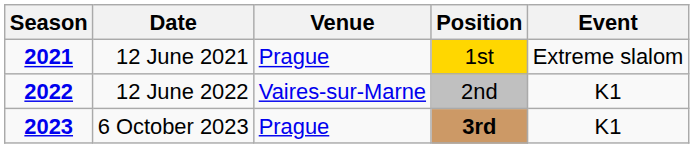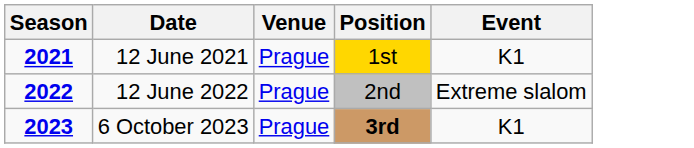12 June 2021 | Event: Extreme slalom -> K1
12 June 2022 | Venue: Vaires-sur-Marne -> Prague
12 June 2022 | Event: K1 -> Extreme slalom
